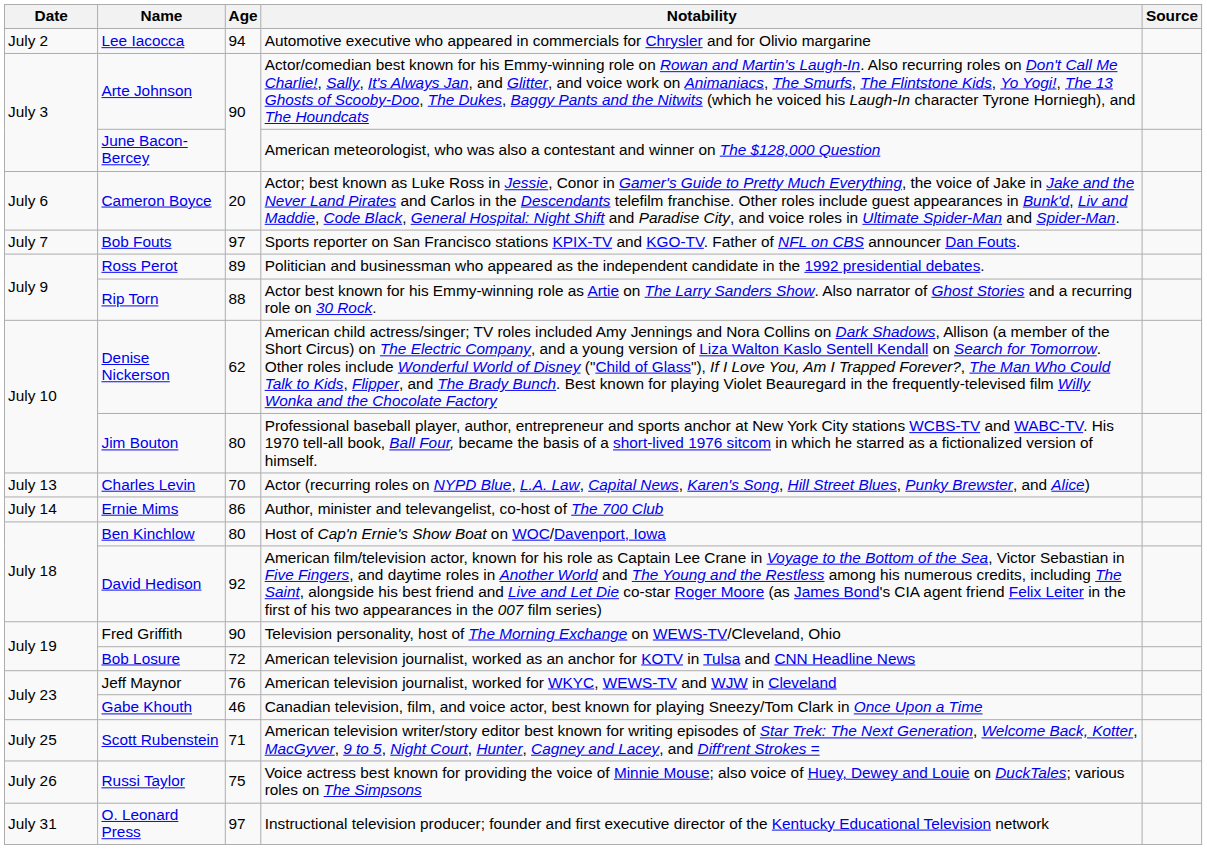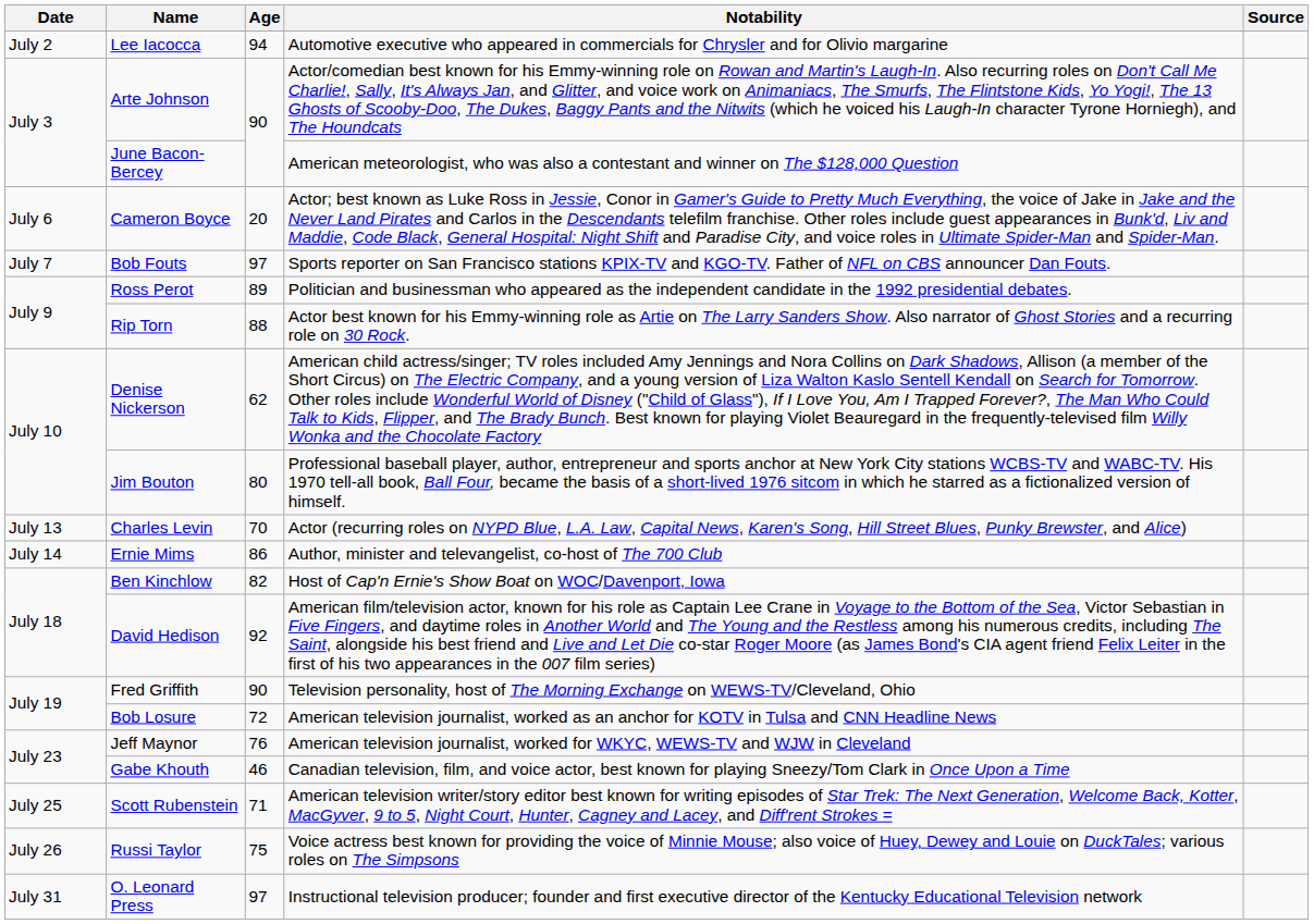Ben Kinchlow | Age: 80 -> 82
